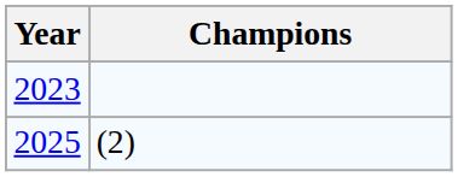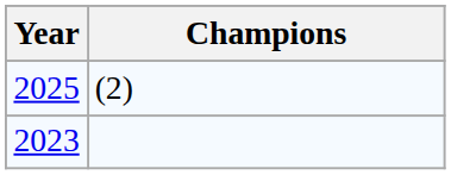rows swapped: 2023 <-> 2025
